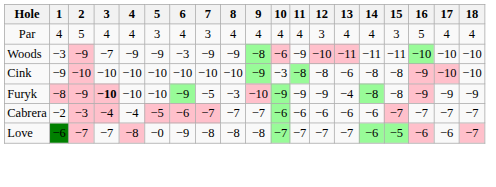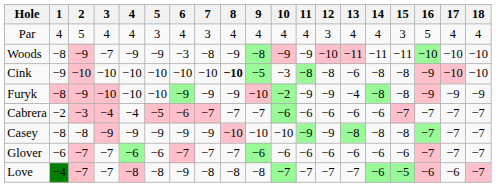Woods | 1: −3 -> −8
Woods | 7: −9 -> −8
Woods | 10: −6 -> −9
Cink | 8: normal -> bold
Cink | 9: −9 -> −5
Furyk | 3: bold -> normal
Furyk | 7: −5 -> −9
Furyk | 8: −3 -> −9
Furyk | 10: −9 -> −2
+ row: Casey | −8 | −8 | −9 | −9 | −9 | −9 | −9 | −10 | −10 | −10 | −9 | −9 | −8 | −8 | −8 | −7 | −7 | −7
+ row: Glover | −6 | −7 | −7 | −6 | −6 | −7 | −7 | −7 | −6 | −6 | −6 | −6 | −6 | −6 | −6 | −7 | −7 | −7
Love | 1: −6 -> −4
Love | 5: −0 -> −8
